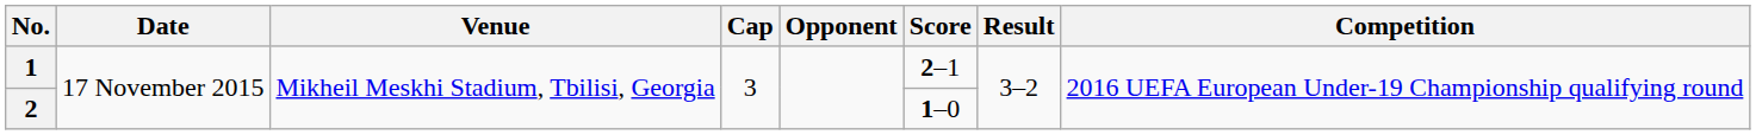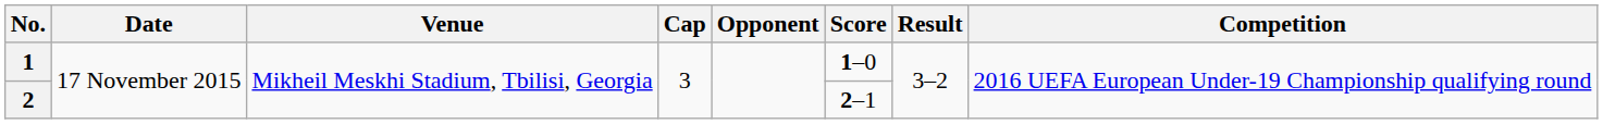1 | Score: 2–1 -> 1–0
2 | Score: 1–0 -> 2–1
